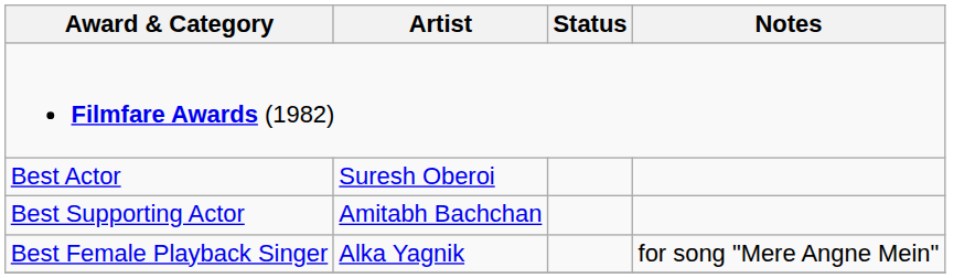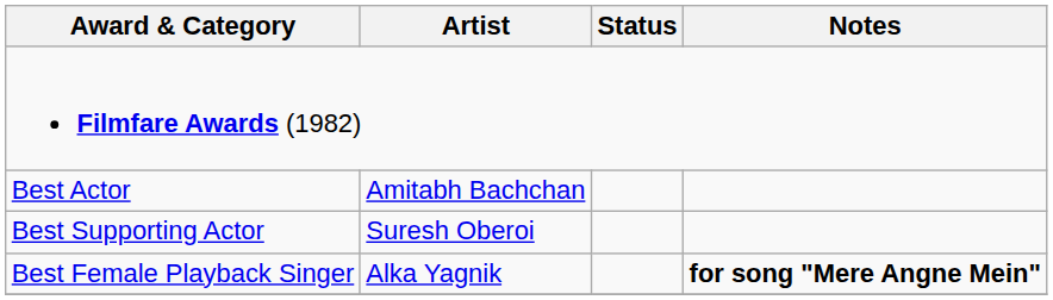Best Actor | Artist: Suresh Oberoi -> Amitabh Bachchan
Best Supporting Actor | Artist: Amitabh Bachchan -> Suresh Oberoi
Best Female Playback Singer | Notes: normal -> bold
